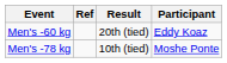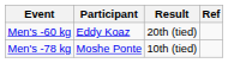columns swapped: Participant <-> Ref
